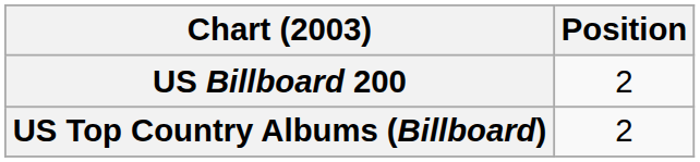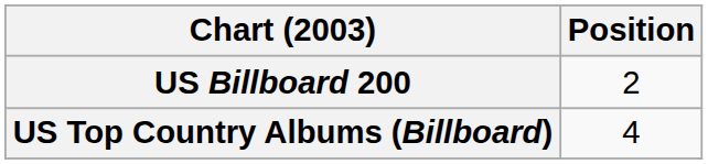US Top Country Albums (Billboard) | Position: 2 -> 4
